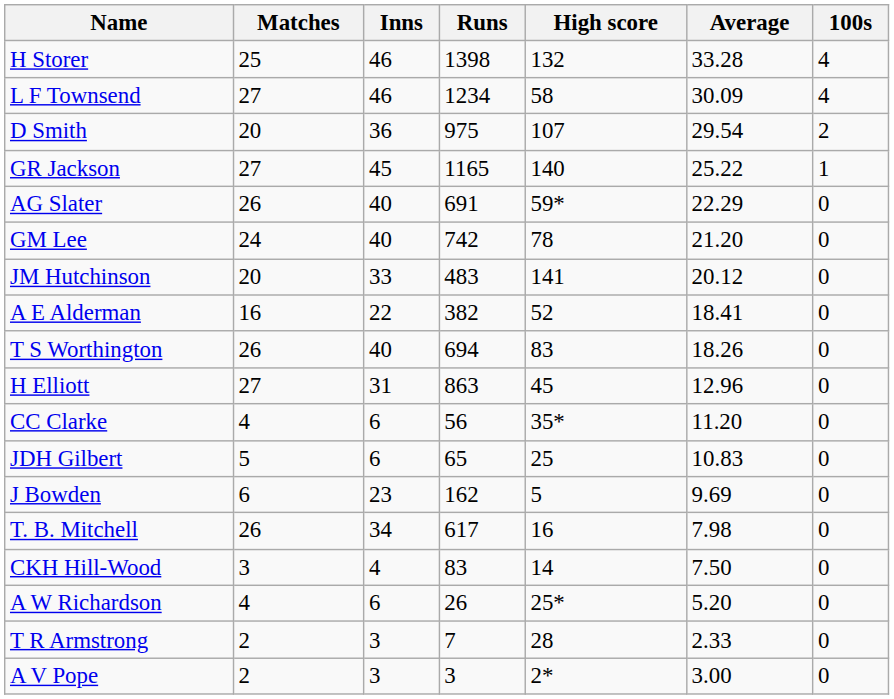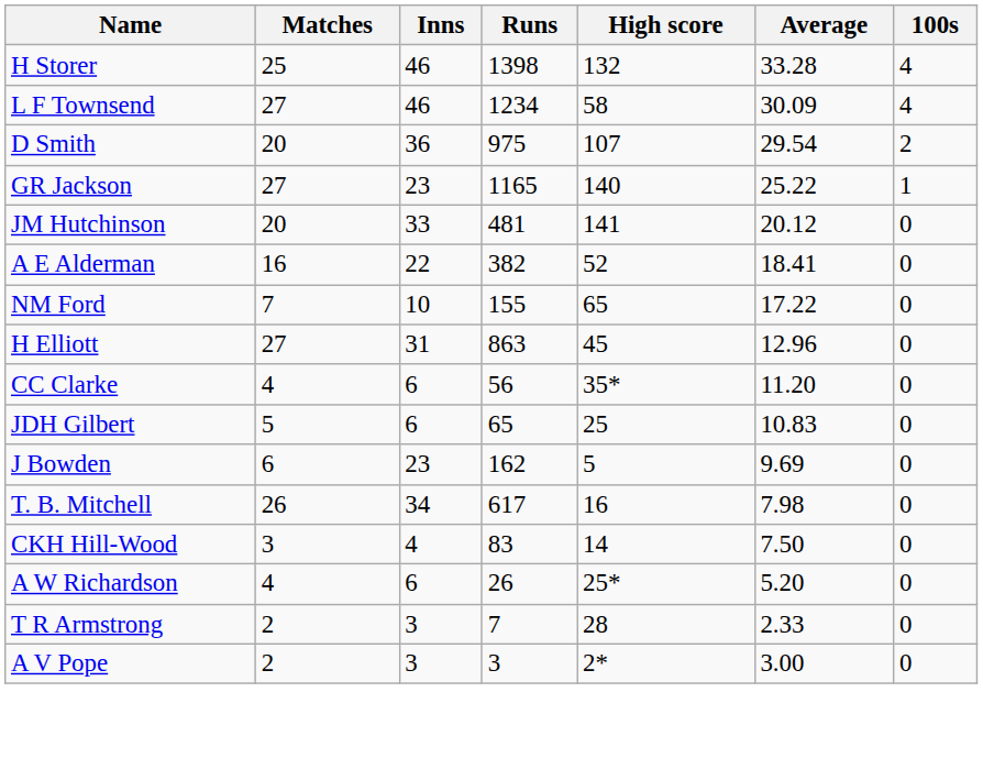GR Jackson | Inns: 45 -> 23
- row: AG Slater | 26 | 40 | 691 | 59* | 22.29 | 0
- row: GM Lee | 24 | 40 | 742 | 78 | 21.20 | 0
JM Hutchinson | Runs: 483 -> 481
- row: T S Worthington | 26 | 40 | 694 | 83 | 18.26 | 0
+ row: NM Ford | 7 | 10 | 155 | 65 | 17.22 | 0
